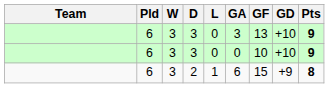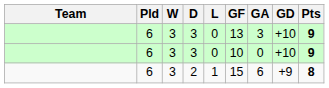columns swapped: GF <-> GA
